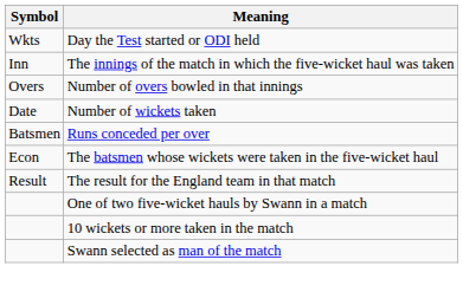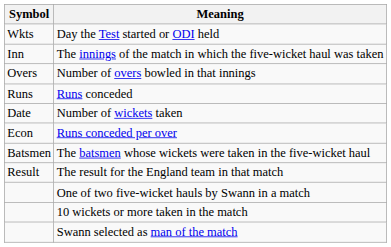+ row: Runs | Runs conceded
Runs conceded per over | Symbol: Batsmen -> Econ
The batsmen whose wickets were taken in the five-wicket haul | Symbol: Econ -> Batsmen
